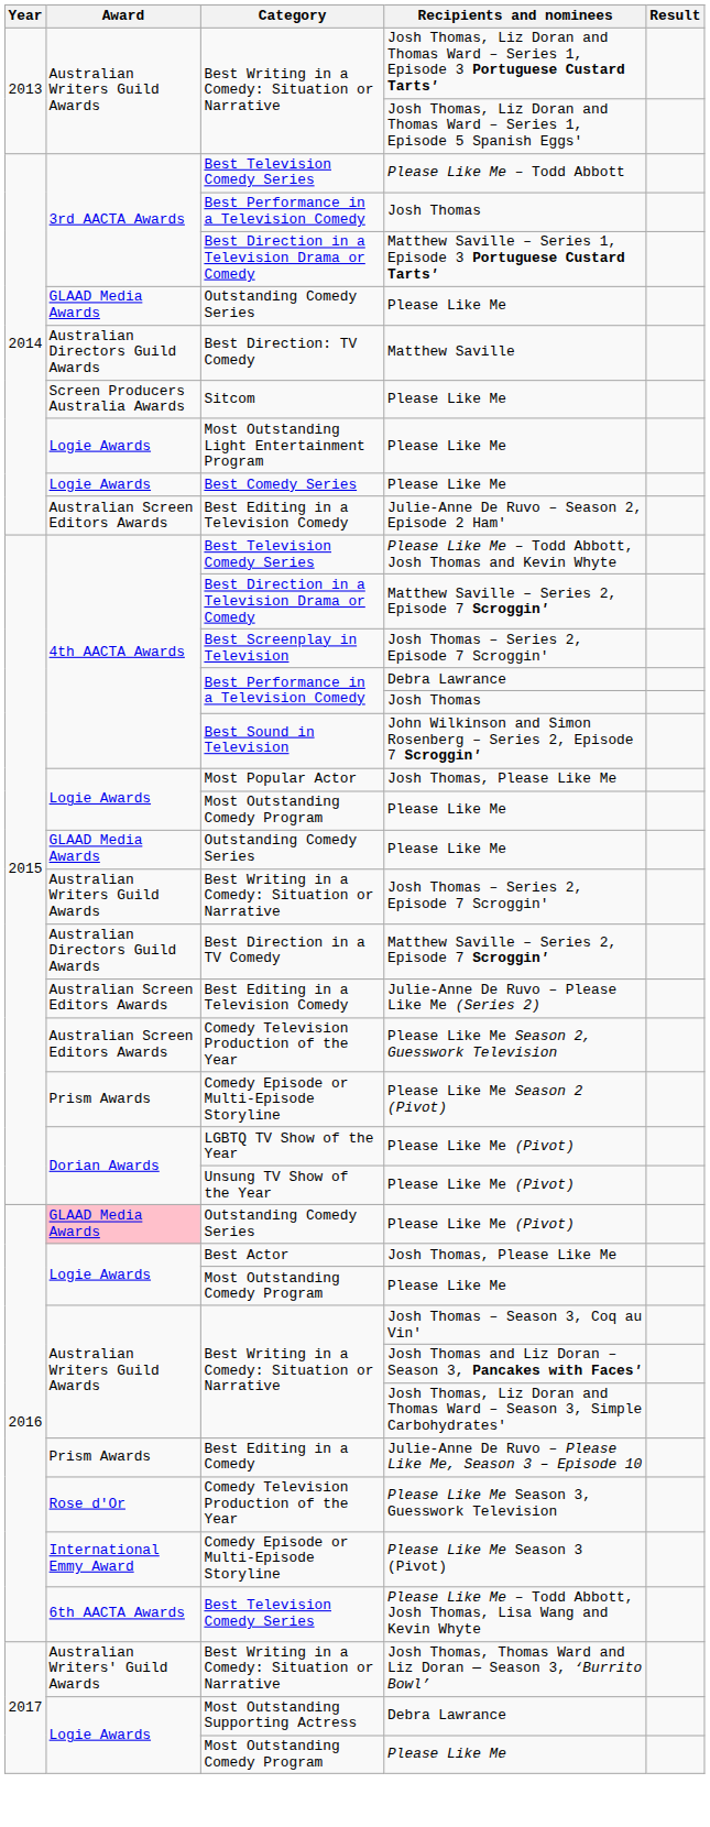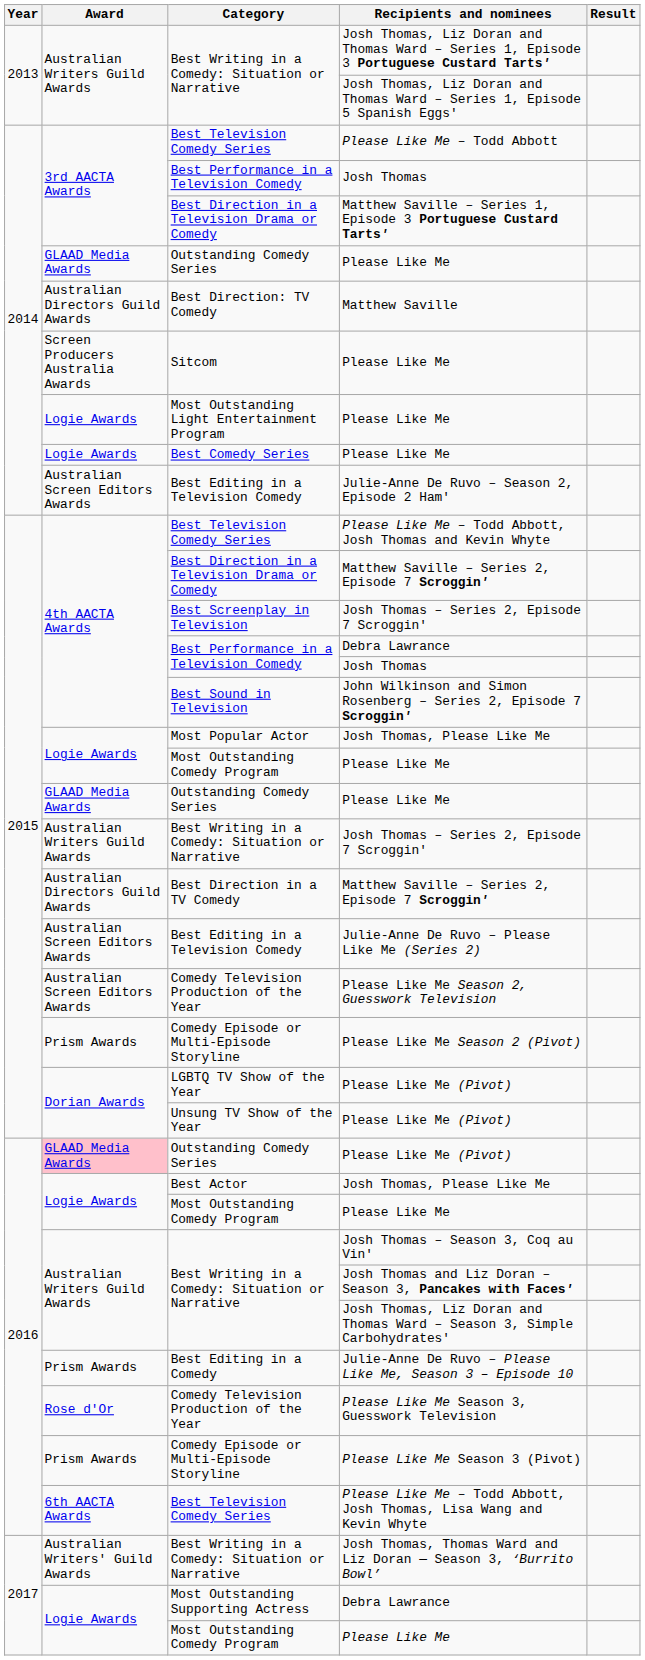Please Like Me Season 3 (Pivot) | Award: International Emmy Award -> Prism Awards
